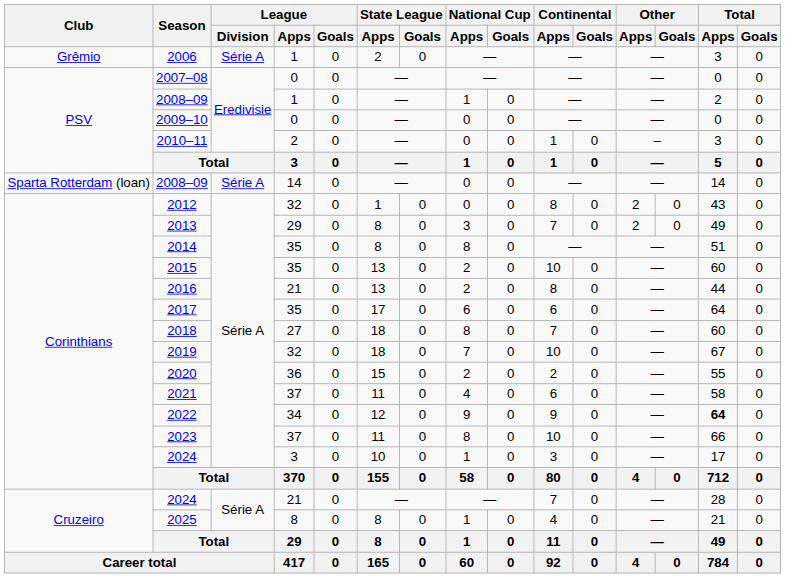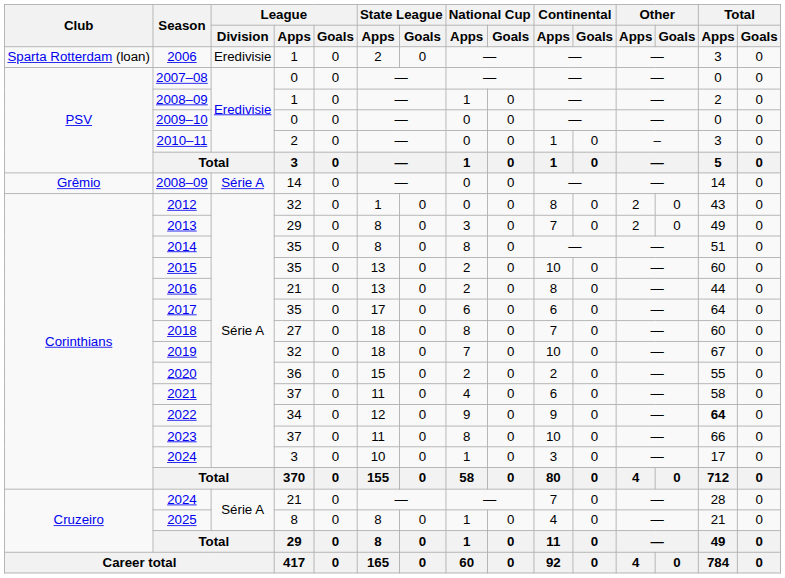2006 | Club: Grêmio -> Sparta Rotterdam (loan)
2006 | League / Division: Série A -> Eredivisie
2008–09 / 14 | Club: Sparta Rotterdam (loan) -> Grêmio
